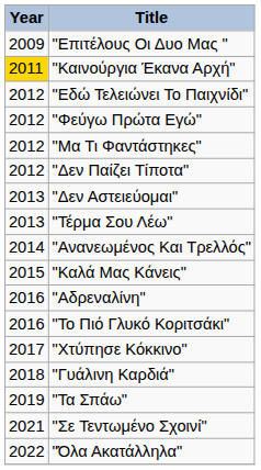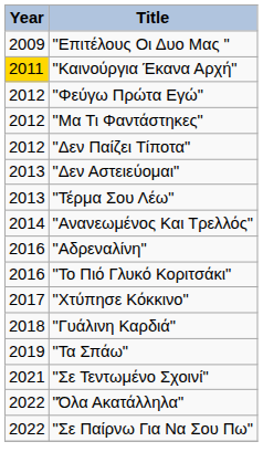- row: 2012 | "Εδώ Τελειώνει Το Παιχνίδι"
- row: 2015 | "Καλά Μας Κάνεις"
+ row: 2022 | "Σε Παίρνω Για Να Σου Πω"
